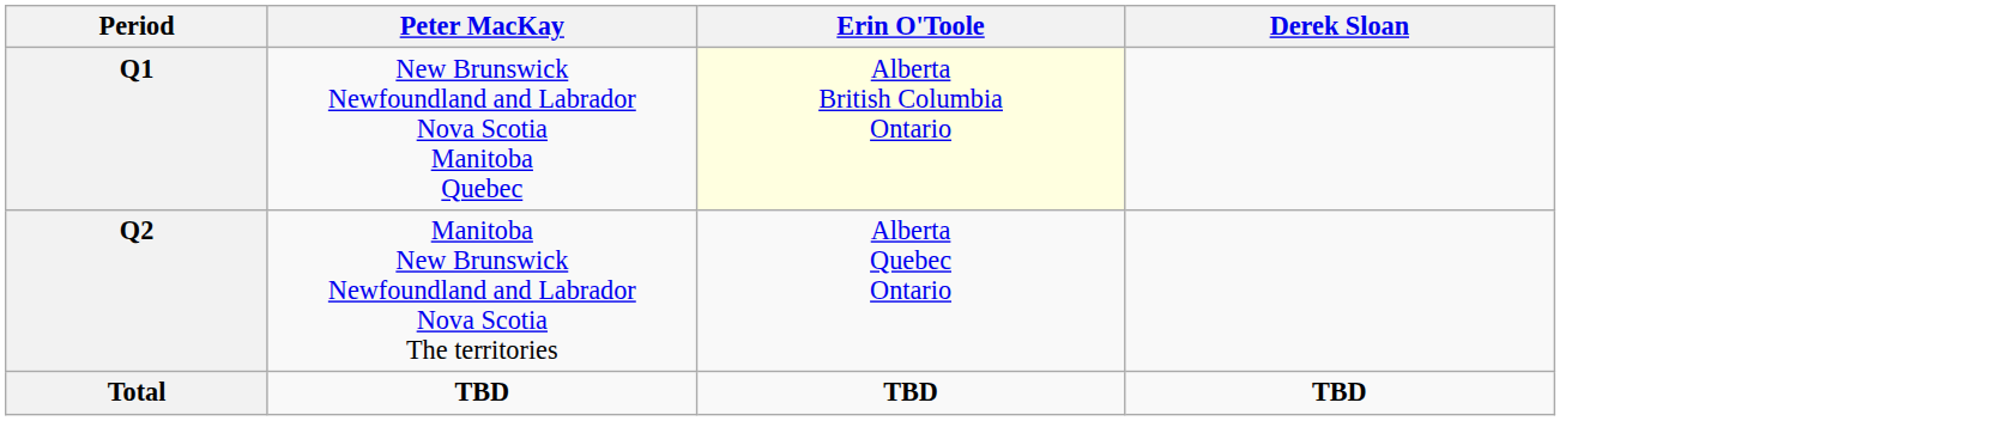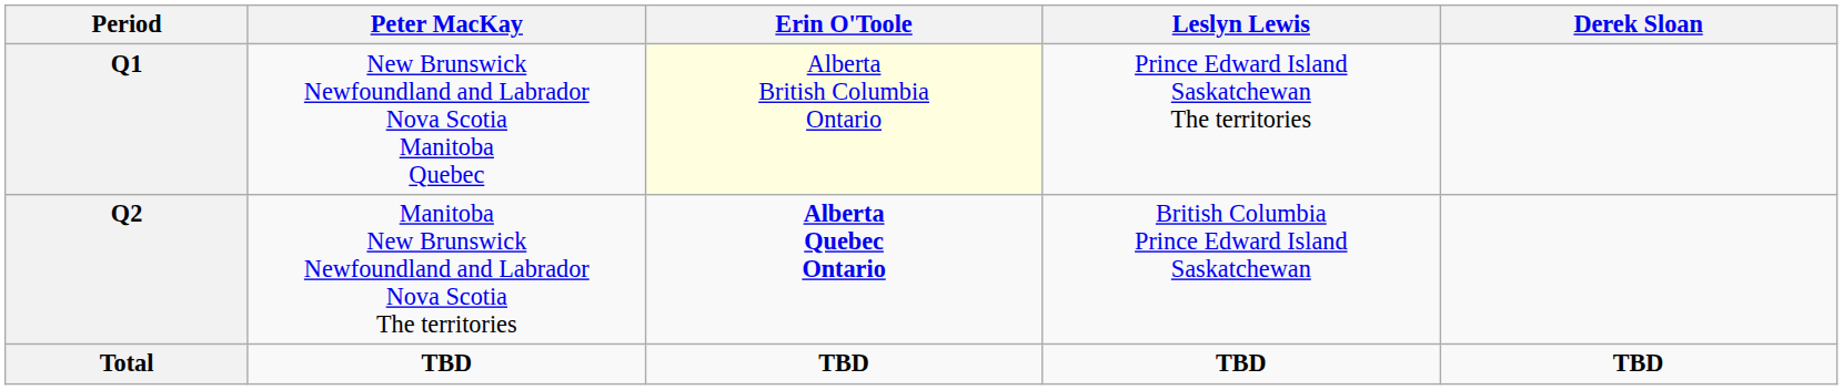+ column: Leslyn Lewis | Prince Edward Island Saskatchewan The territories | British Columbia Prince Edward Island Saskatchewan | TBD
Q2 | Erin O'Toole: normal -> bold
